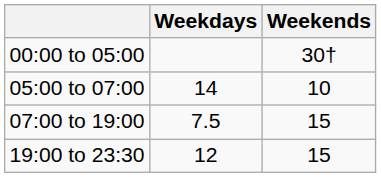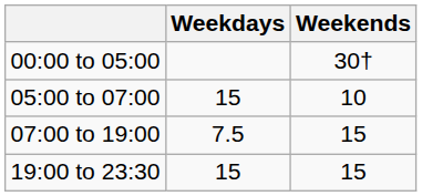05:00 to 07:00 | Weekdays: 14 -> 15
19:00 to 23:30 | Weekdays: 12 -> 15
